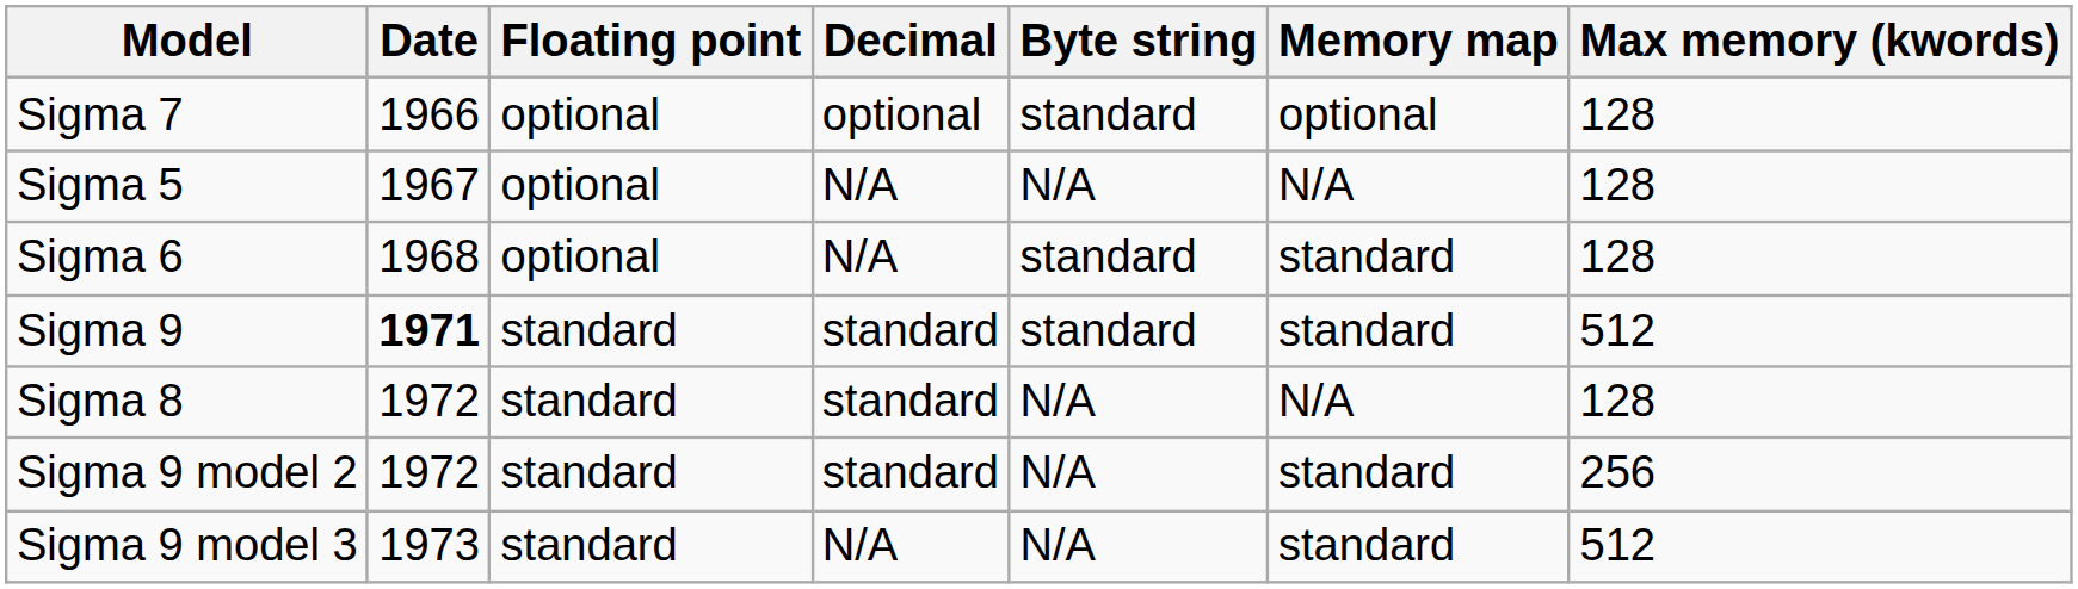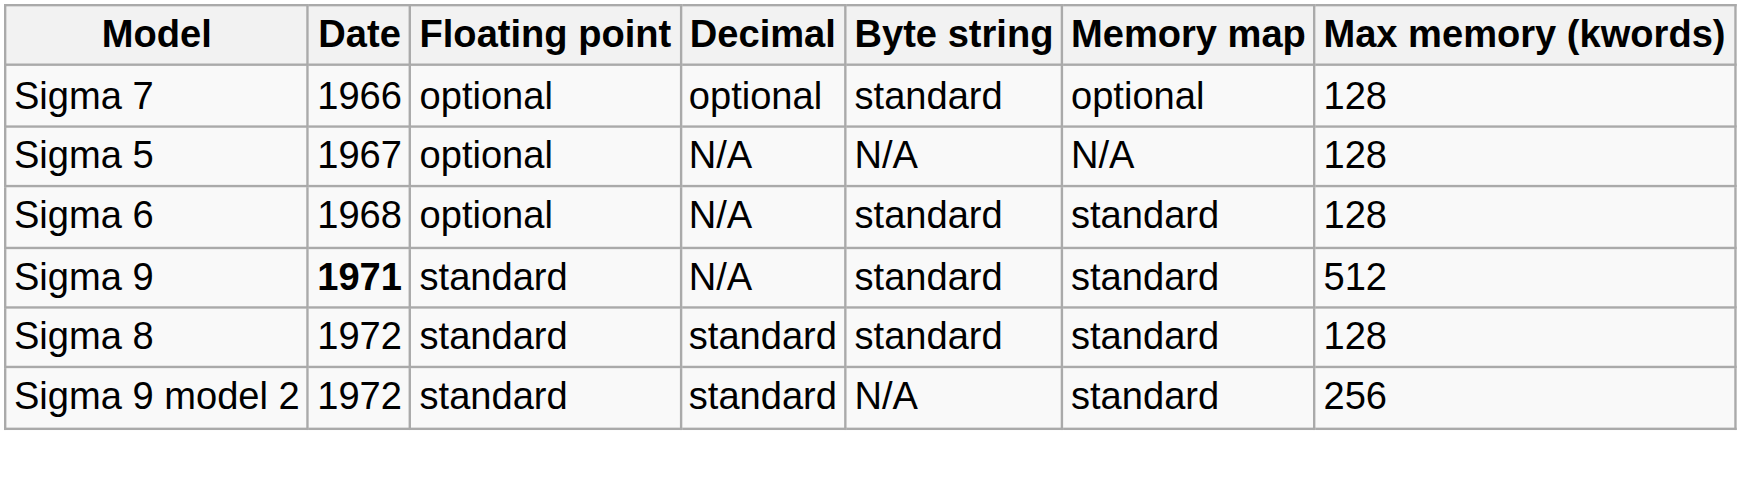Sigma 9 | Decimal: standard -> N/A
Sigma 8 | Byte string: N/A -> standard
Sigma 8 | Memory map: N/A -> standard
- row: Sigma 9 model 3 | 1973 | standard | N/A | N/A | standard | 512
